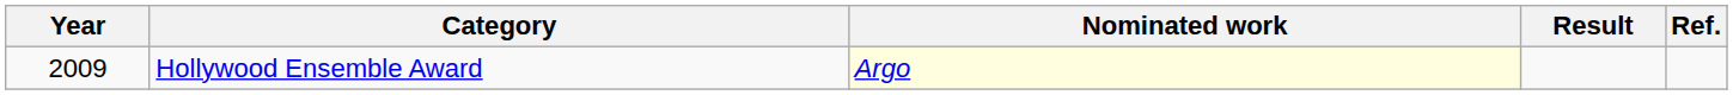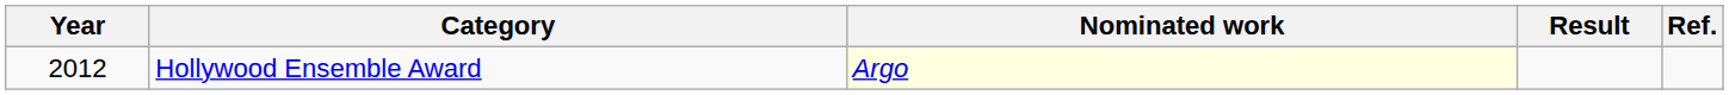Hollywood Ensemble Award | Year: 2009 -> 2012
